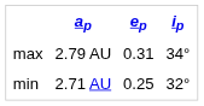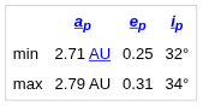rows swapped: min <-> max
